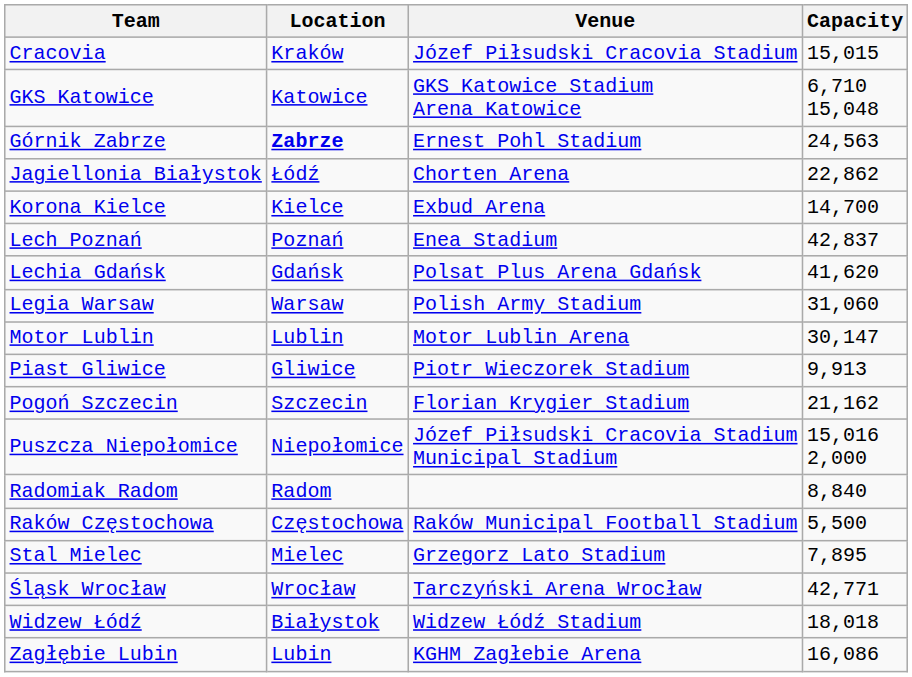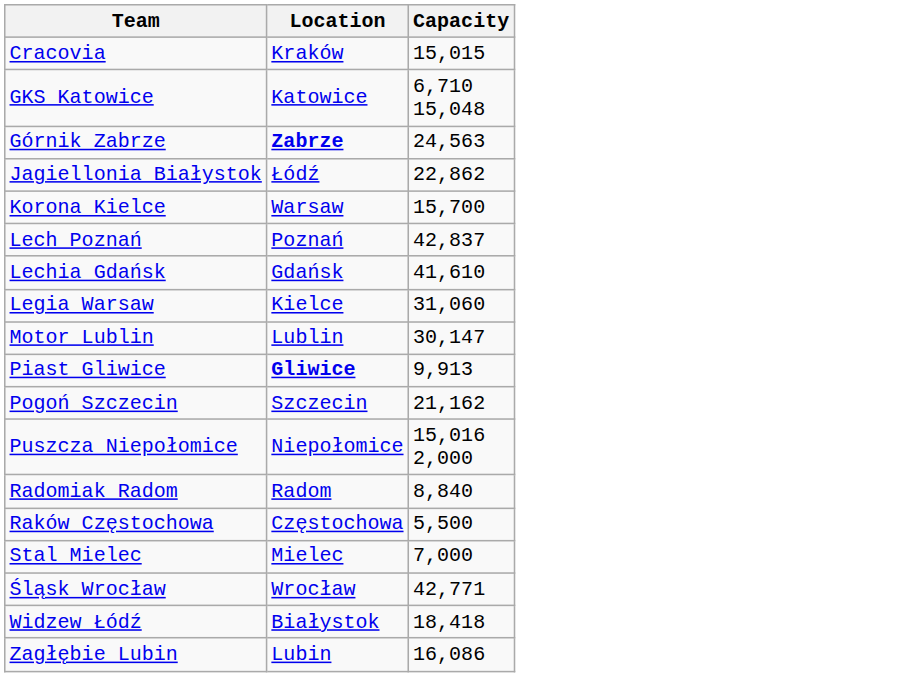- column: Venue | Józef Piłsudski Cracovia Stadium | GKS Katowice Stadium Arena Katowice | Ernest Pohl Stadium | Chorten Arena | Exbud Arena | Enea Stadium | Polsat Plus Arena Gdańsk | Polish Army Stadium | Motor Lublin Arena | Piotr Wieczorek Stadium | Florian Krygier Stadium | Józef Piłsudski Cracovia Stadium Municipal Stadium | Raków Municipal Football Stadium | Grzegorz Lato Stadium | Tarczyński Arena Wrocław | Widzew Łódź Stadium | KGHM Zagłebie Arena
Korona Kielce | Location: Kielce -> Warsaw
Korona Kielce | Capacity: 14,700 -> 15,700
Lechia Gdańsk | Capacity: 41,620 -> 41,610
Legia Warsaw | Location: Warsaw -> Kielce
Piast Gliwice | Location: normal -> bold
Stal Mielec | Capacity: 7,895 -> 7,000
Widzew Łódź | Capacity: 18,018 -> 18,418
